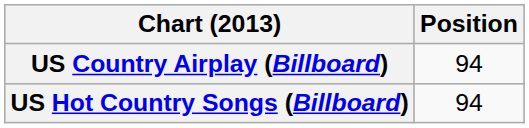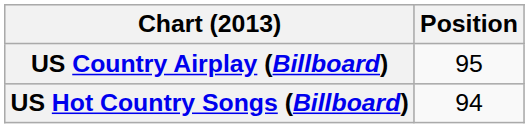US Country Airplay (Billboard) | Position: 94 -> 95
